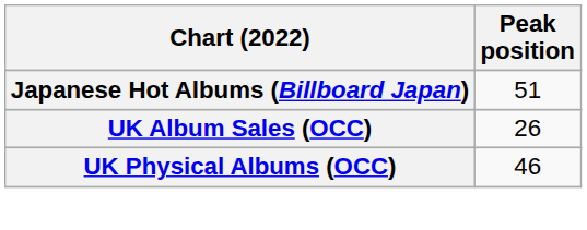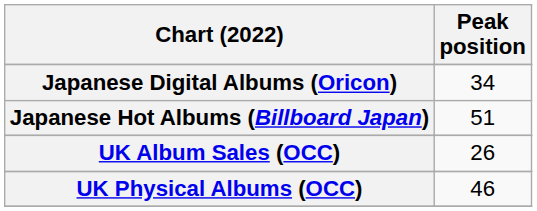+ row: Japanese Digital Albums (Oricon) | 34
